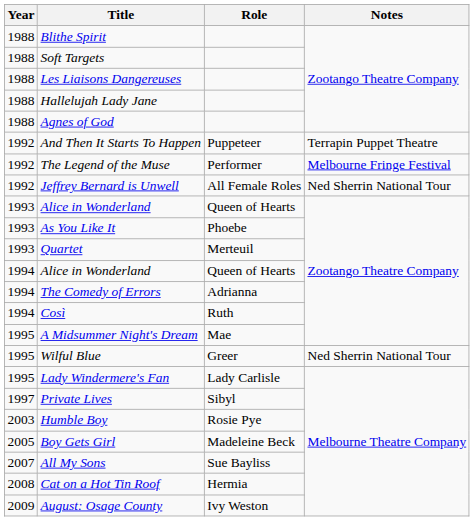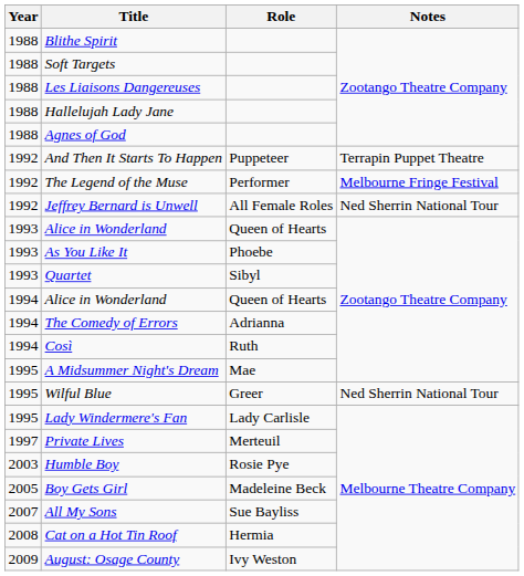Quartet | Role: Merteuil -> Sibyl
Private Lives | Role: Sibyl -> Merteuil
